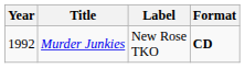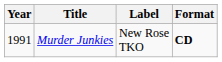Murder Junkies | Year: 1992 -> 1991
